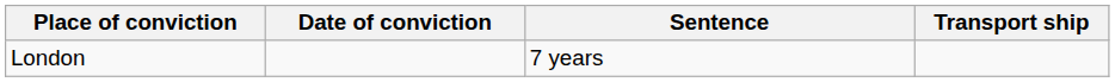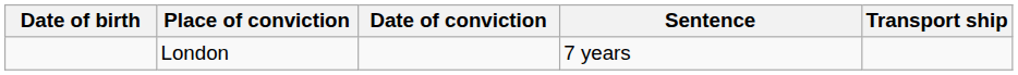+ column: Date of birth
